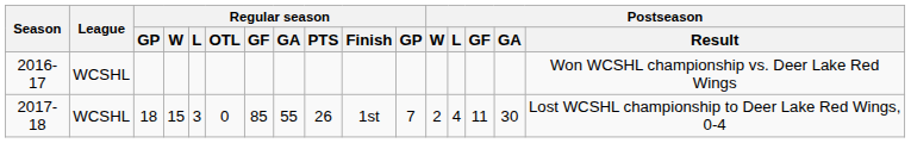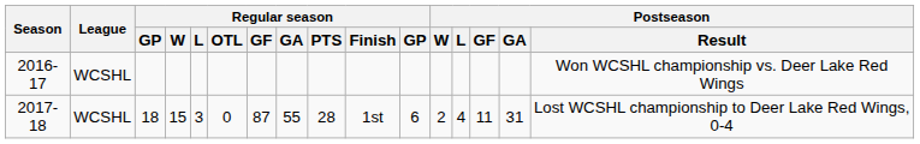2017-18 | Regular season / GF: 85 -> 87
2017-18 | Regular season / PTS: 26 -> 28
2017-18 | column 11: 7 -> 6
2017-18 | Postseason / GA: 30 -> 31
